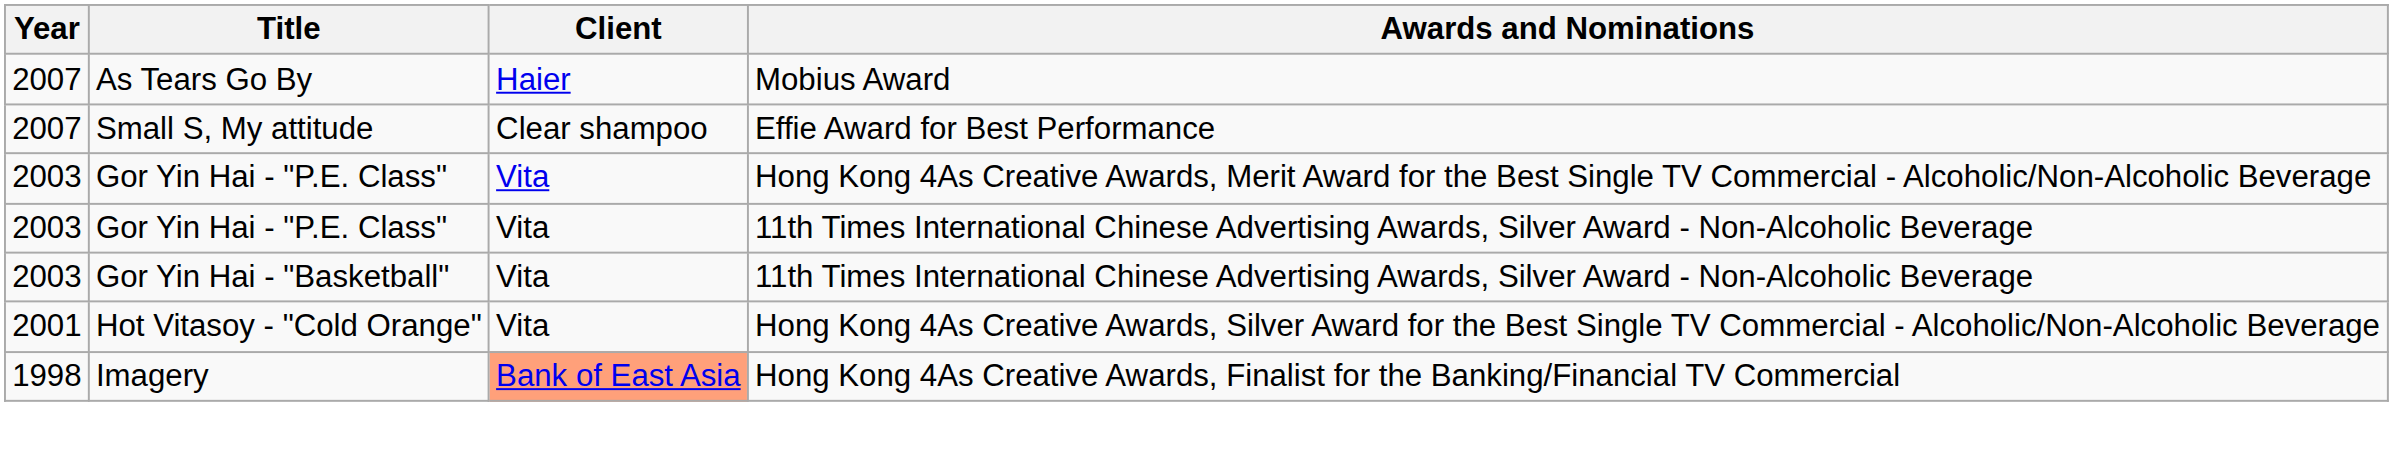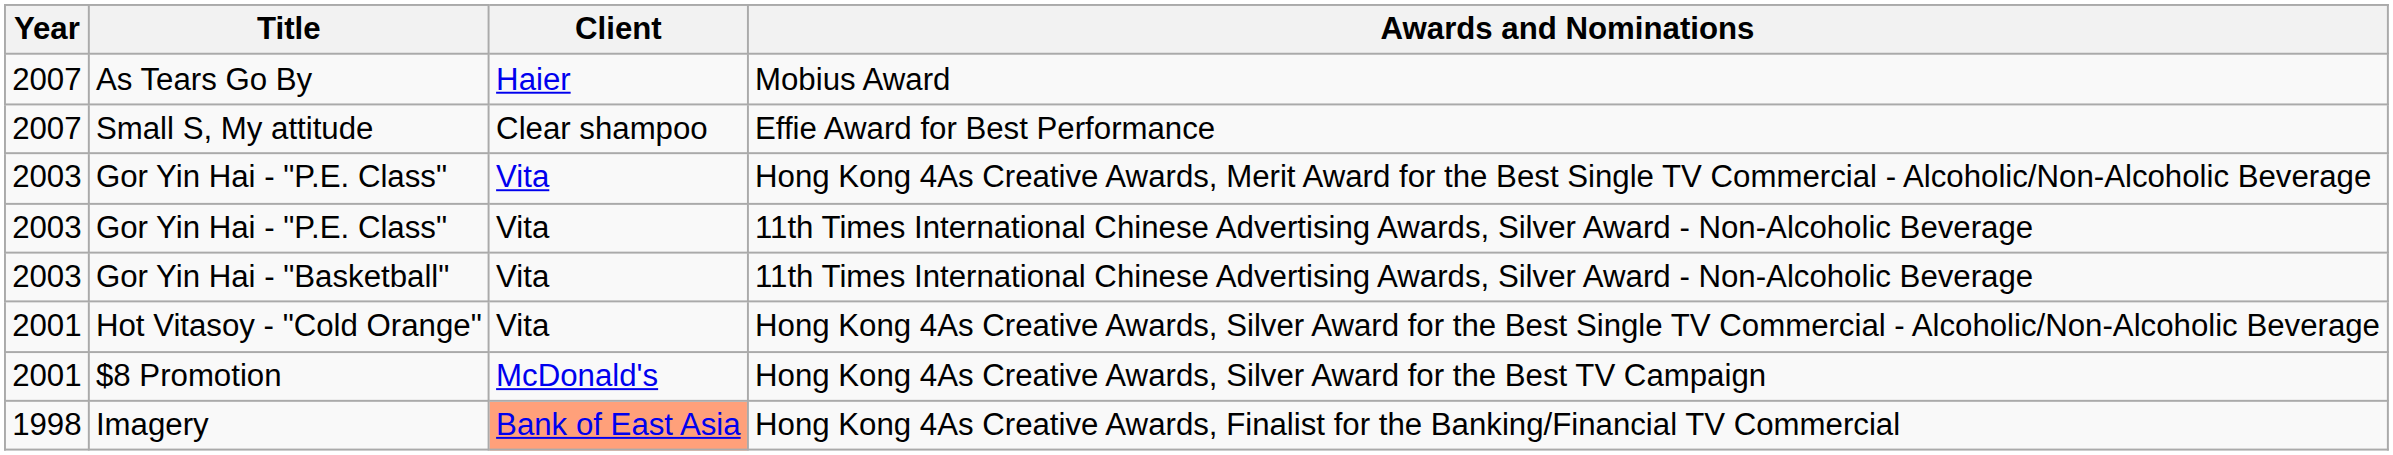+ row: 2001 | $8 Promotion | McDonald's | Hong Kong 4As Creative Awards, Silver Award for the Best TV Campaign
